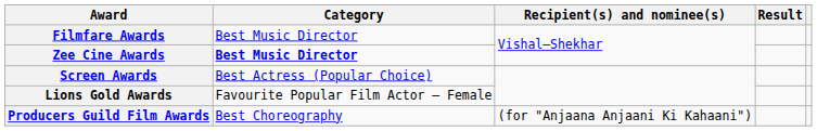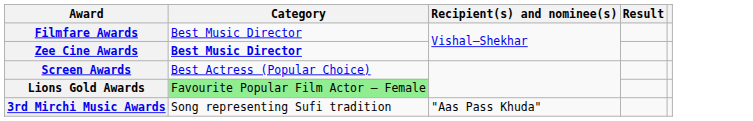Lions Gold Awards | Category: no background -> lightgreen background
- row: Producers Guild Film Awards | Best Choreography | (for "Anjaana Anjaani Ki Kahaani")
+ row: 3rd Mirchi Music Awards | Song representing Sufi tradition | "Aas Pass Khuda"
